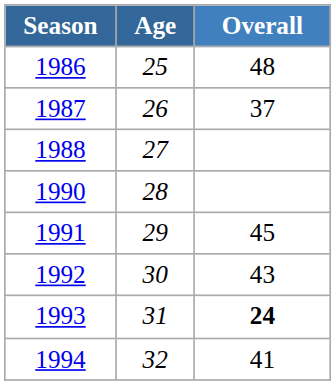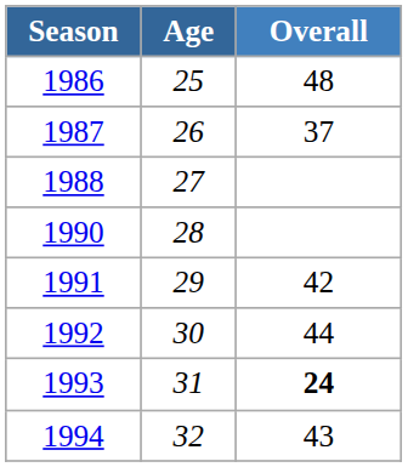1991 | Overall: 45 -> 42
1992 | Overall: 43 -> 44
1994 | Overall: 41 -> 43
